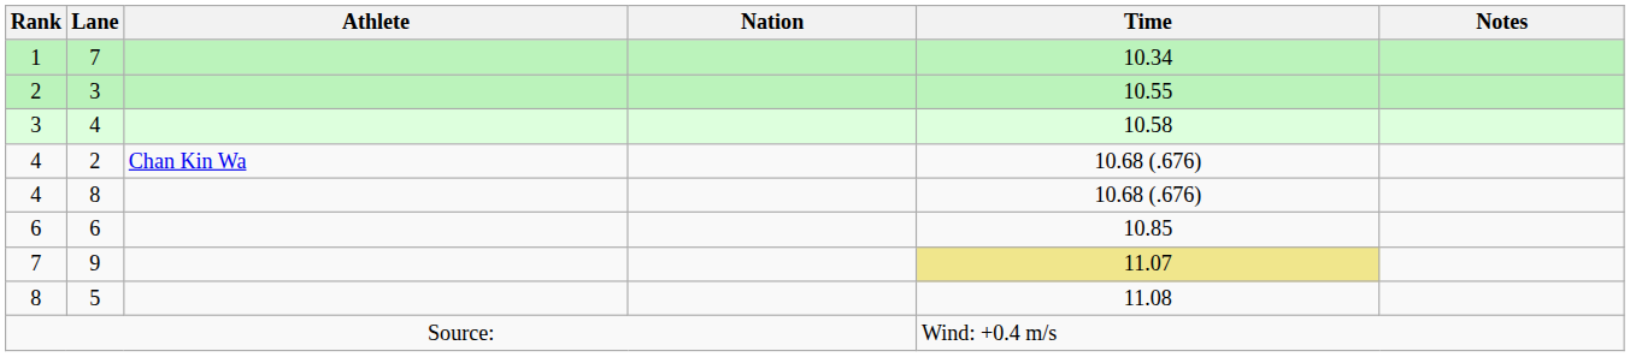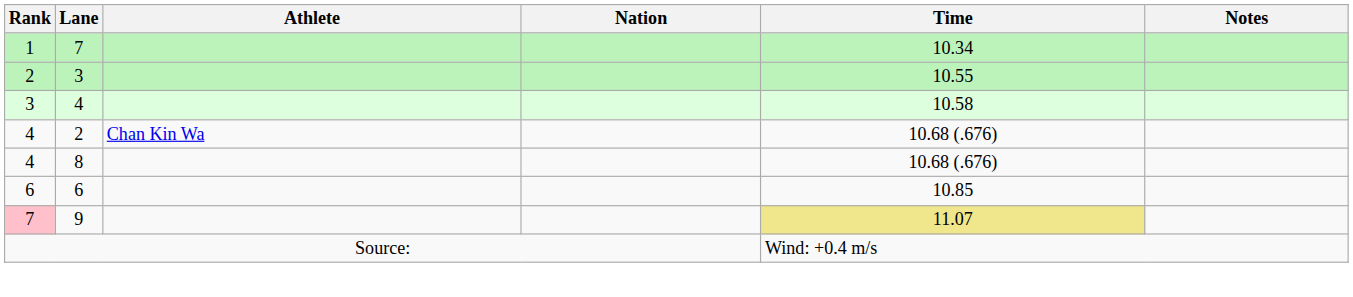9 | Rank: no background -> pink background
- row: 8 | 5 | 11.08
